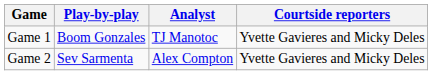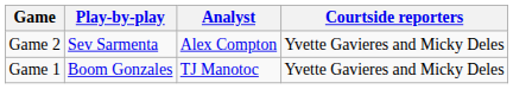rows swapped: Game 1 <-> Game 2
